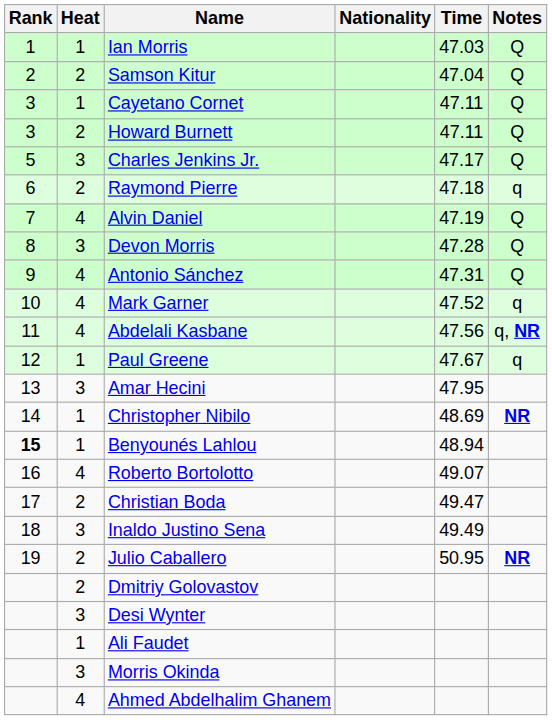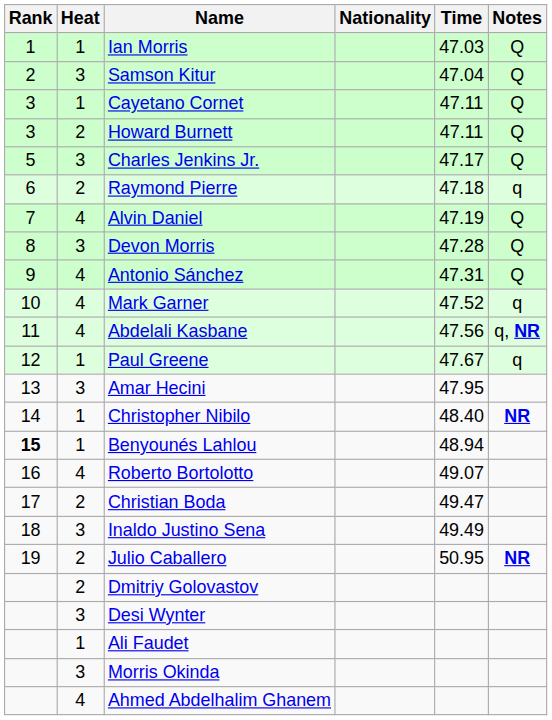Samson Kitur | Heat: 2 -> 3
Christopher Nibilo | Time: 48.69 -> 48.40
